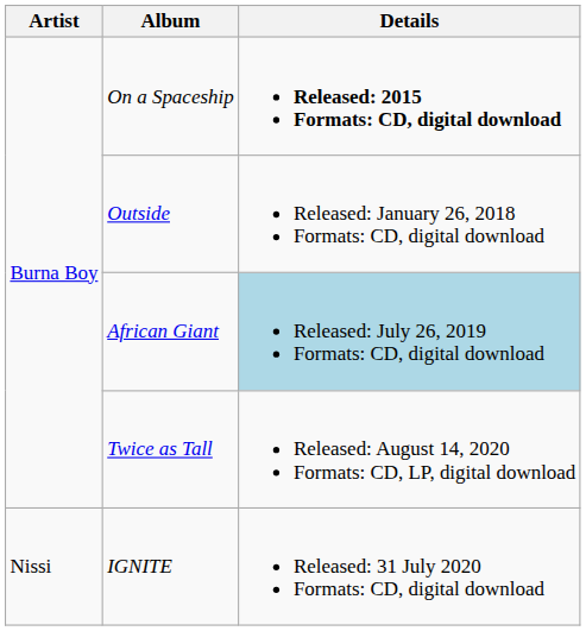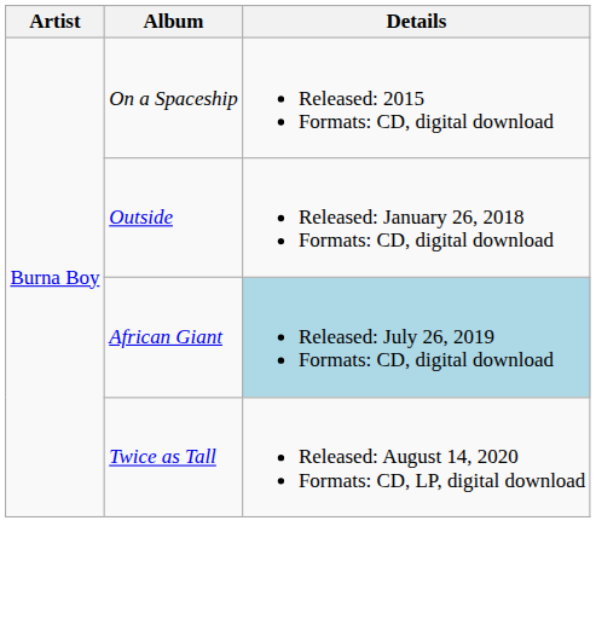On a Spaceship | Details: bold -> normal
- row: Nissi | IGNITE | Released: 31 July 2020 Formats: CD, digital download
